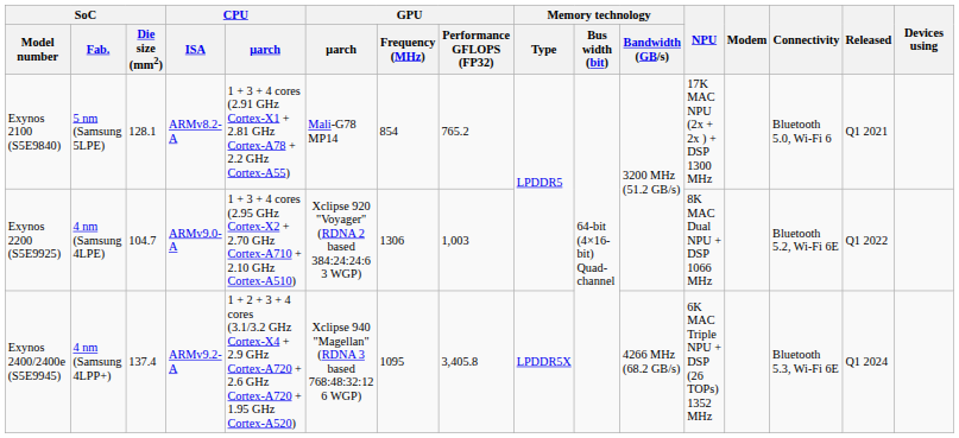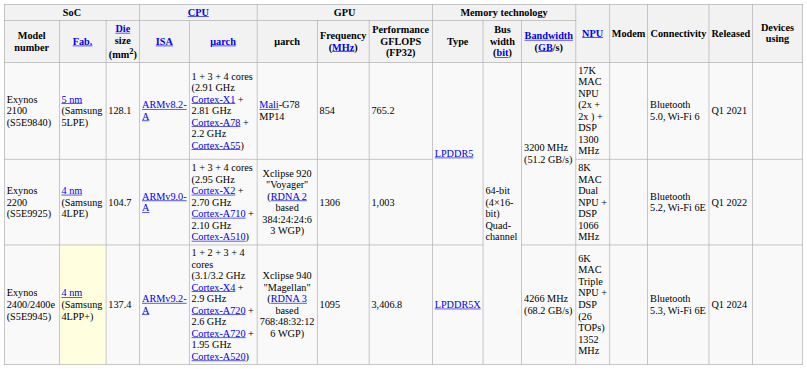Exynos 2400/2400e (S5E9945) | SoC / Fab.: no background -> lightyellow background
Exynos 2400/2400e (S5E9945) | GPU / Performance GFLOPS (FP32): 3,405.8 -> 3,406.8
